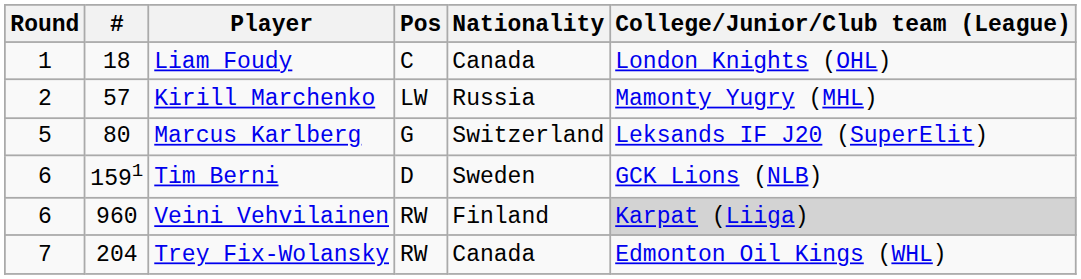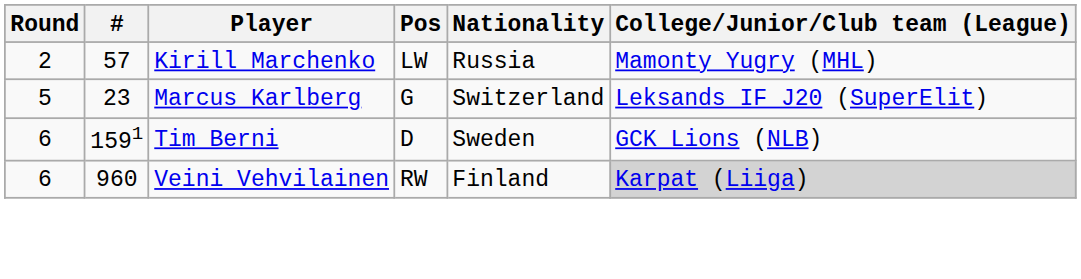- row: 1 | 18 | Liam Foudy | C | Canada | London Knights (OHL)
Marcus Karlberg | #: 80 -> 23
- row: 7 | 204 | Trey Fix-Wolansky | RW | Canada | Edmonton Oil Kings (WHL)
